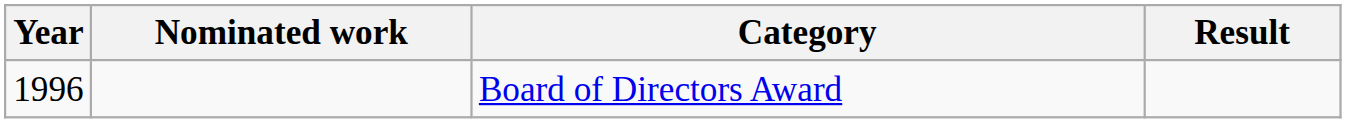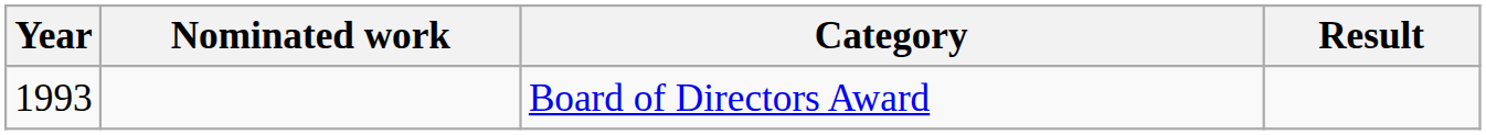Board of Directors Award | Year: 1996 -> 1993
